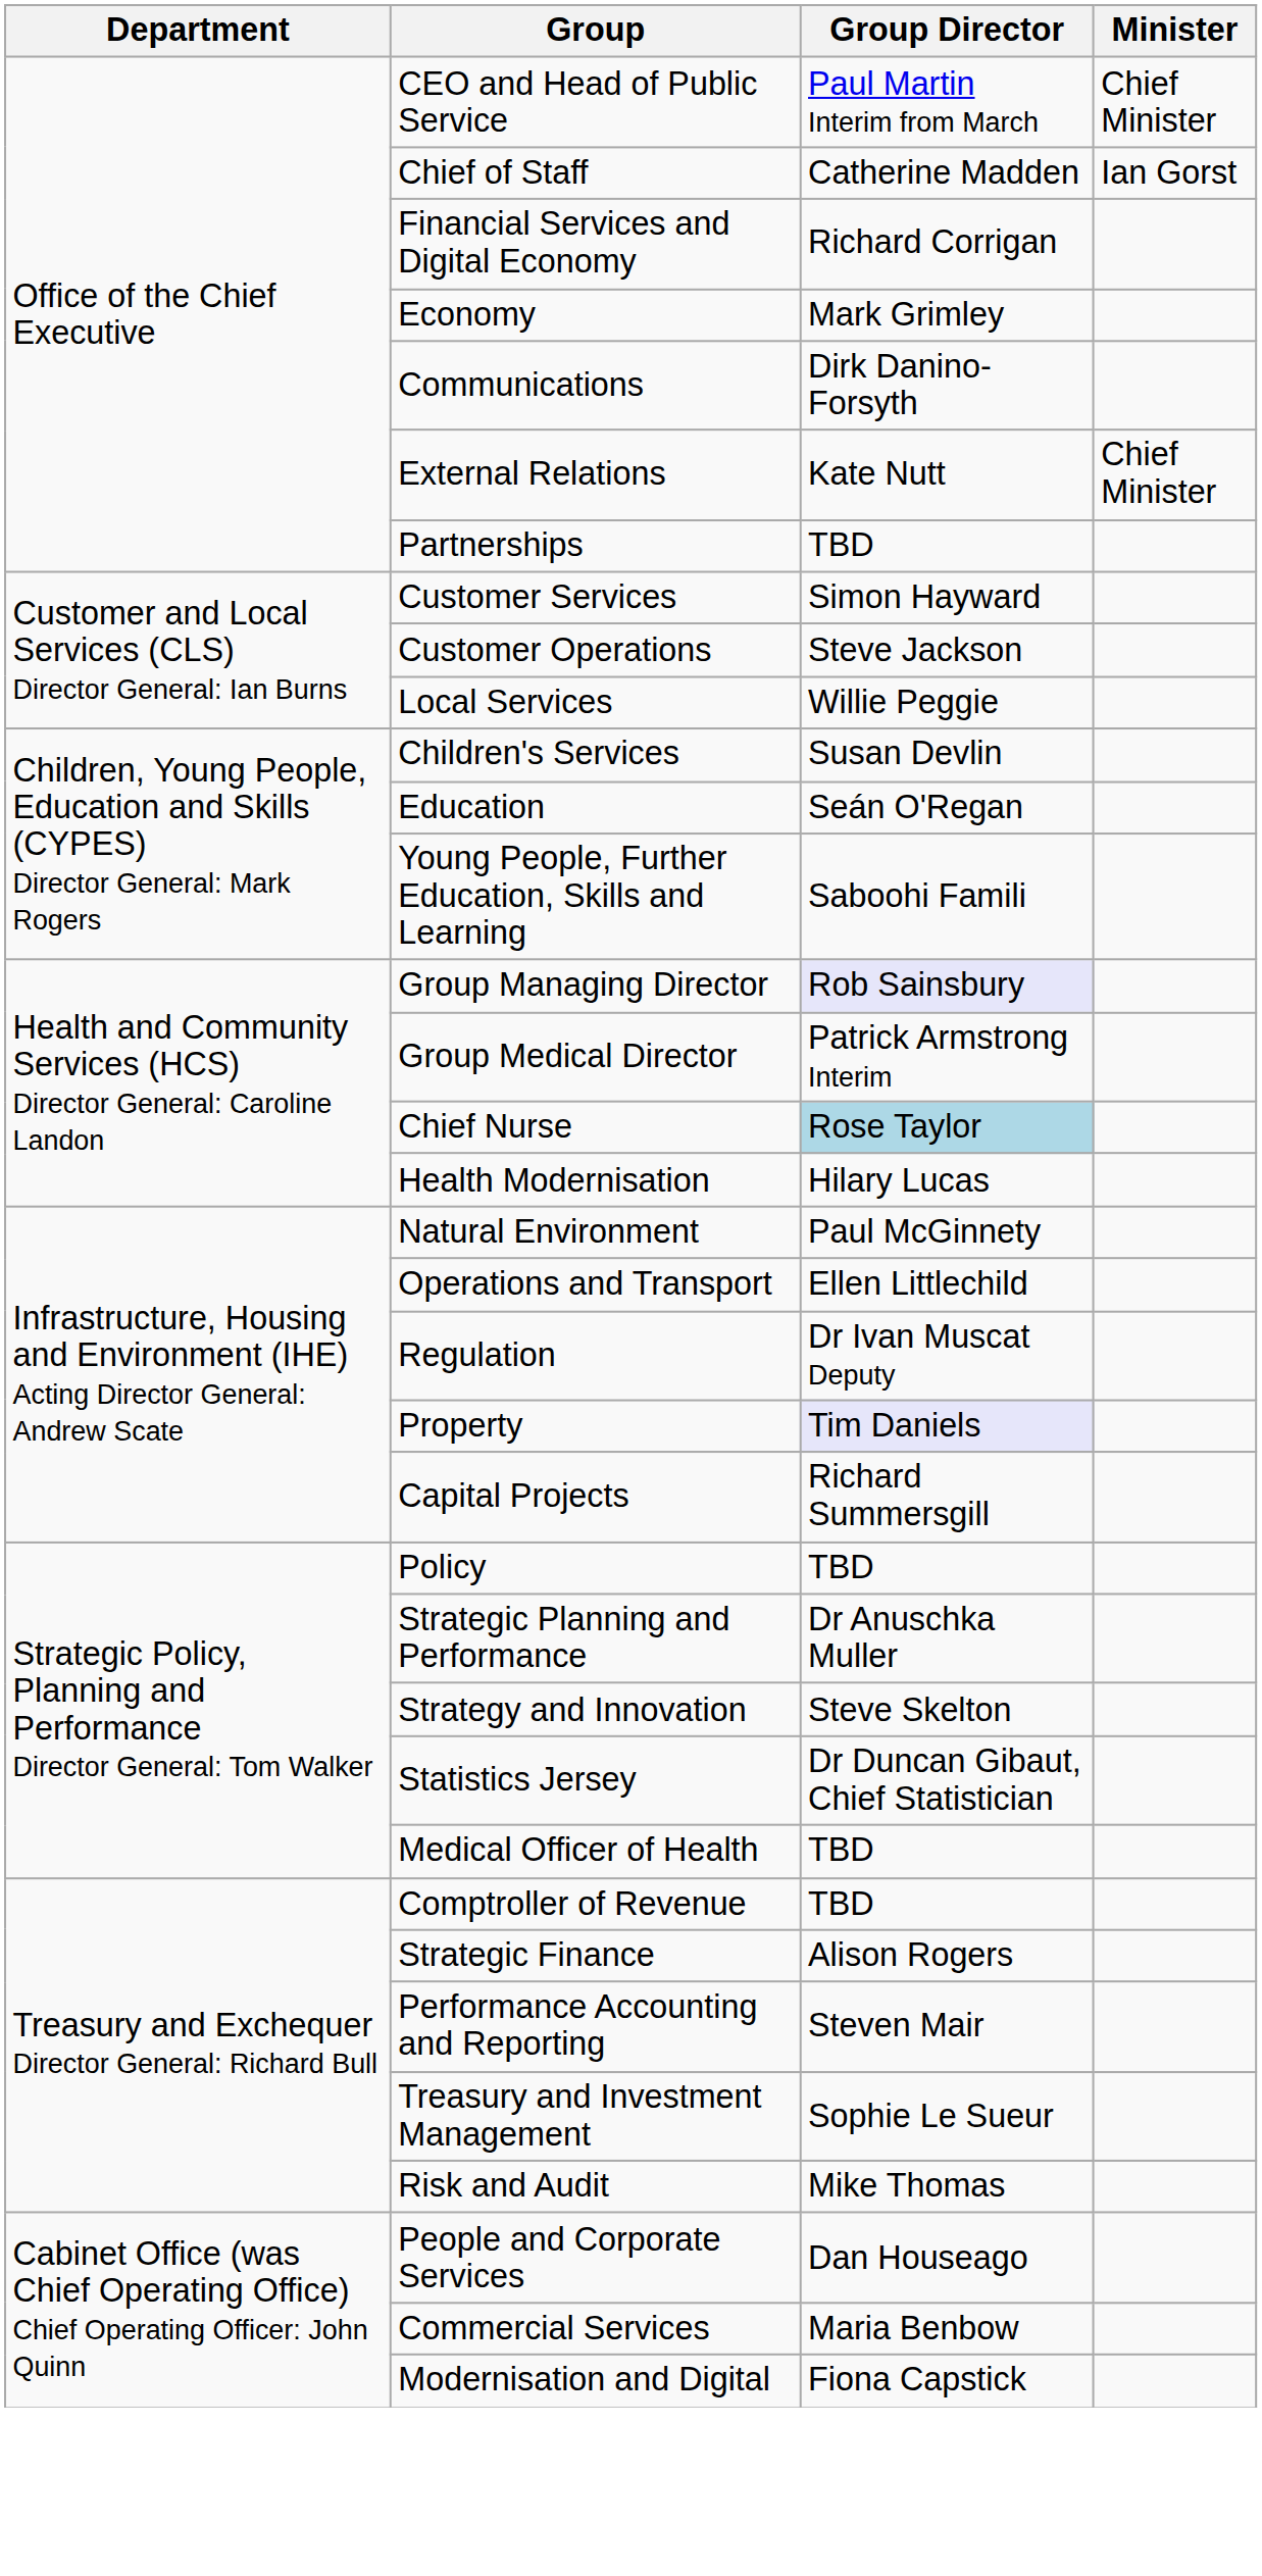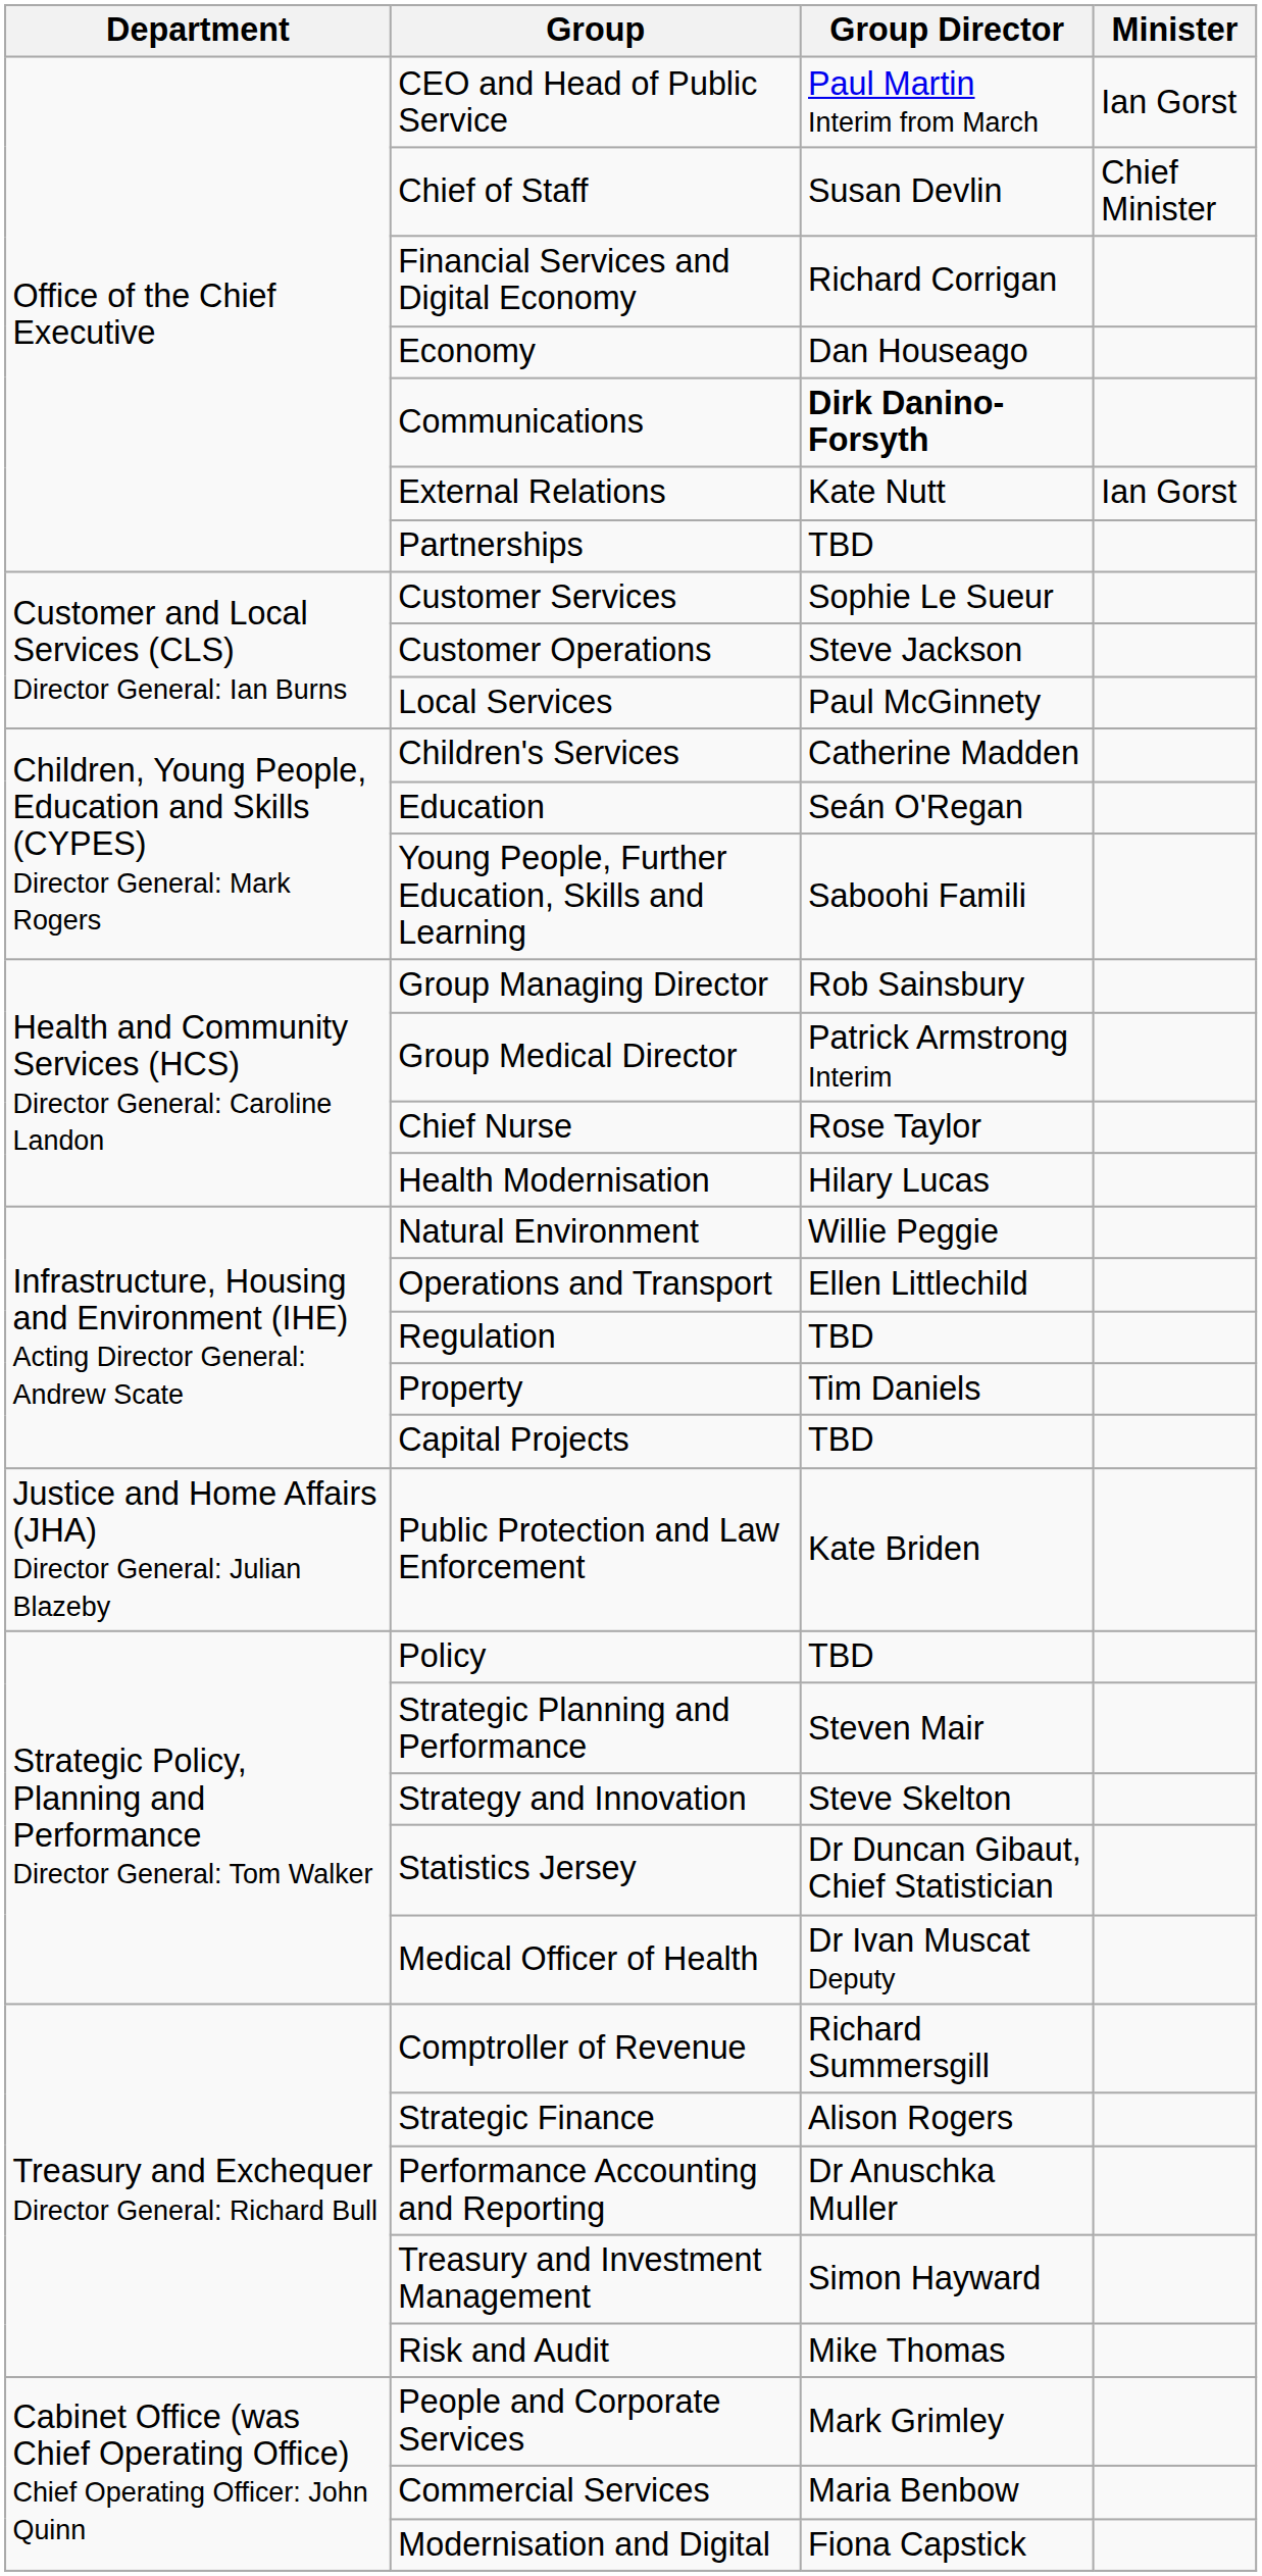CEO and Head of Public Service | Minister: Chief Minister -> Ian Gorst
Chief of Staff | Group Director: Catherine Madden -> Susan Devlin
Chief of Staff | Minister: Ian Gorst -> Chief Minister
Economy | Group Director: Mark Grimley -> Dan Houseago
Communications | Group Director: normal -> bold
External Relations | Minister: Chief Minister -> Ian Gorst
Customer Services | Group Director: Simon Hayward -> Sophie Le Sueur
Local Services | Group Director: Willie Peggie -> Paul McGinnety
Children's Services | Group Director: Susan Devlin -> Catherine Madden
Group Managing Director | Group Director: lavender background -> no background
Chief Nurse | Group Director: lightblue background -> no background
Natural Environment | Group Director: Paul McGinnety -> Willie Peggie
Regulation | Group Director: Dr Ivan Muscat Deputy -> TBD
Property | Group Director: lavender background -> no background
Capital Projects | Group Director: Richard Summersgill -> TBD
+ row: Justice and Home Affairs (JHA) Director General: Julian Blazeby | Public Protection and Law Enforcement | Kate Briden
Strategic Planning and Performance | Group Director: Dr Anuschka Muller -> Steven Mair
Medical Officer of Health | Group Director: TBD -> Dr Ivan Muscat Deputy
Comptroller of Revenue | Group Director: TBD -> Richard Summersgill
Performance Accounting and Reporting | Group Director: Steven Mair -> Dr Anuschka Muller
Treasury and Investment Management | Group Director: Sophie Le Sueur -> Simon Hayward
People and Corporate Services | Group Director: Dan Houseago -> Mark Grimley
